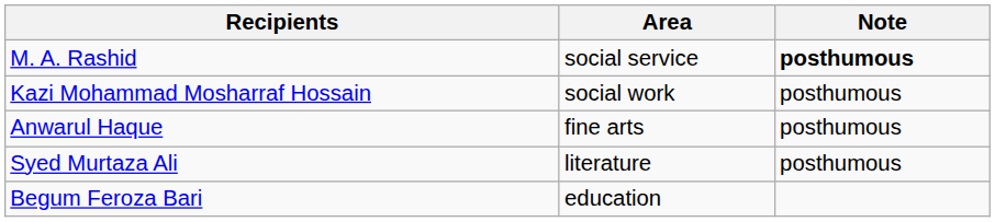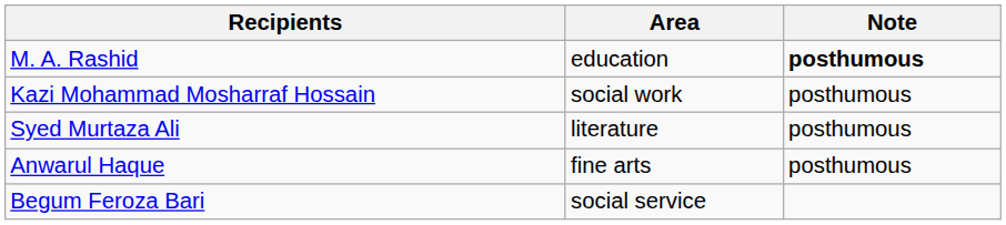M. A. Rashid | Area: social service -> education
rows swapped: Syed Murtaza Ali <-> Anwarul Haque
Begum Feroza Bari | Area: education -> social service
